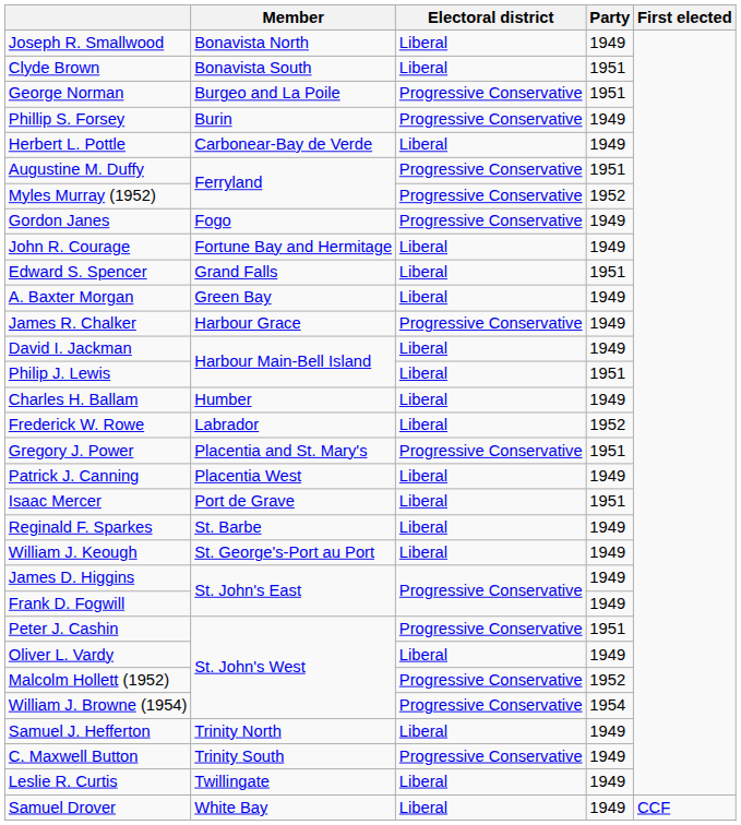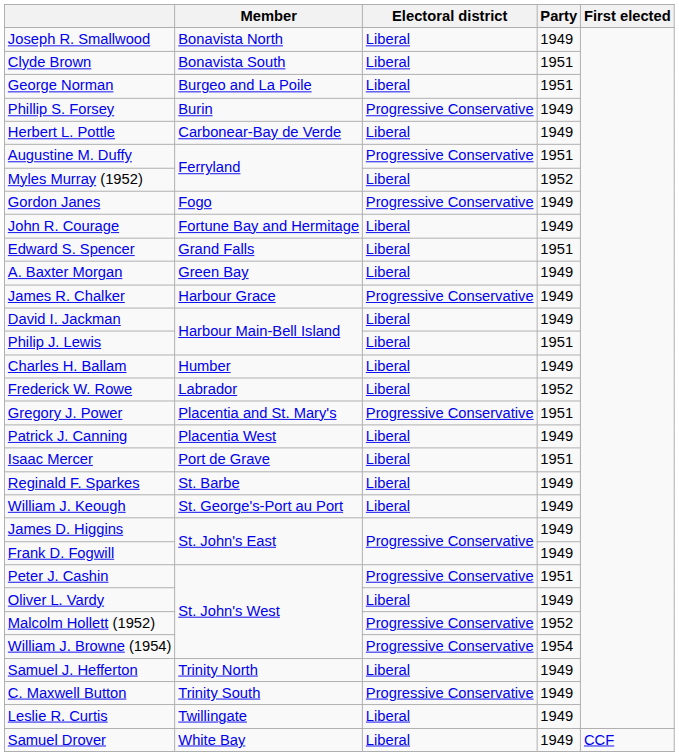George Norman | Electoral district: Progressive Conservative -> Liberal
Myles Murray (1952) | Electoral district: Progressive Conservative -> Liberal
